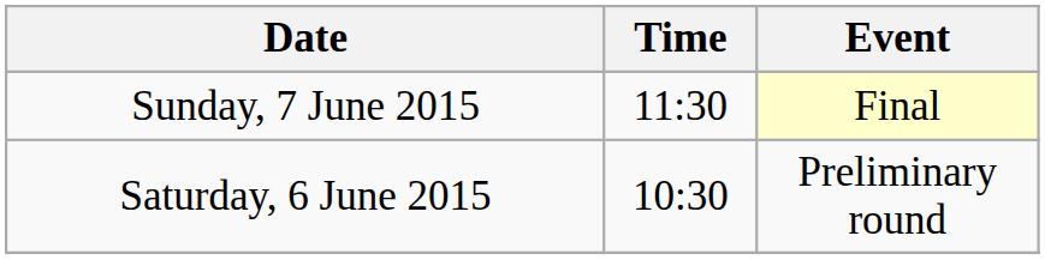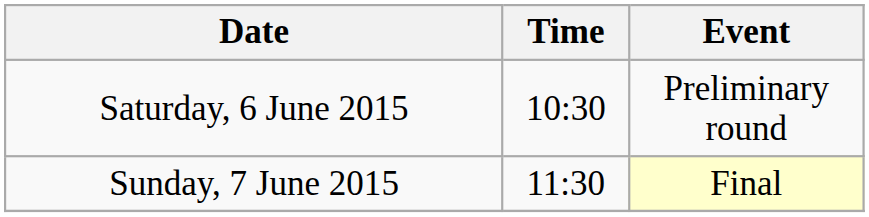rows swapped: Saturday, 6 June 2015 <-> Sunday, 7 June 2015
